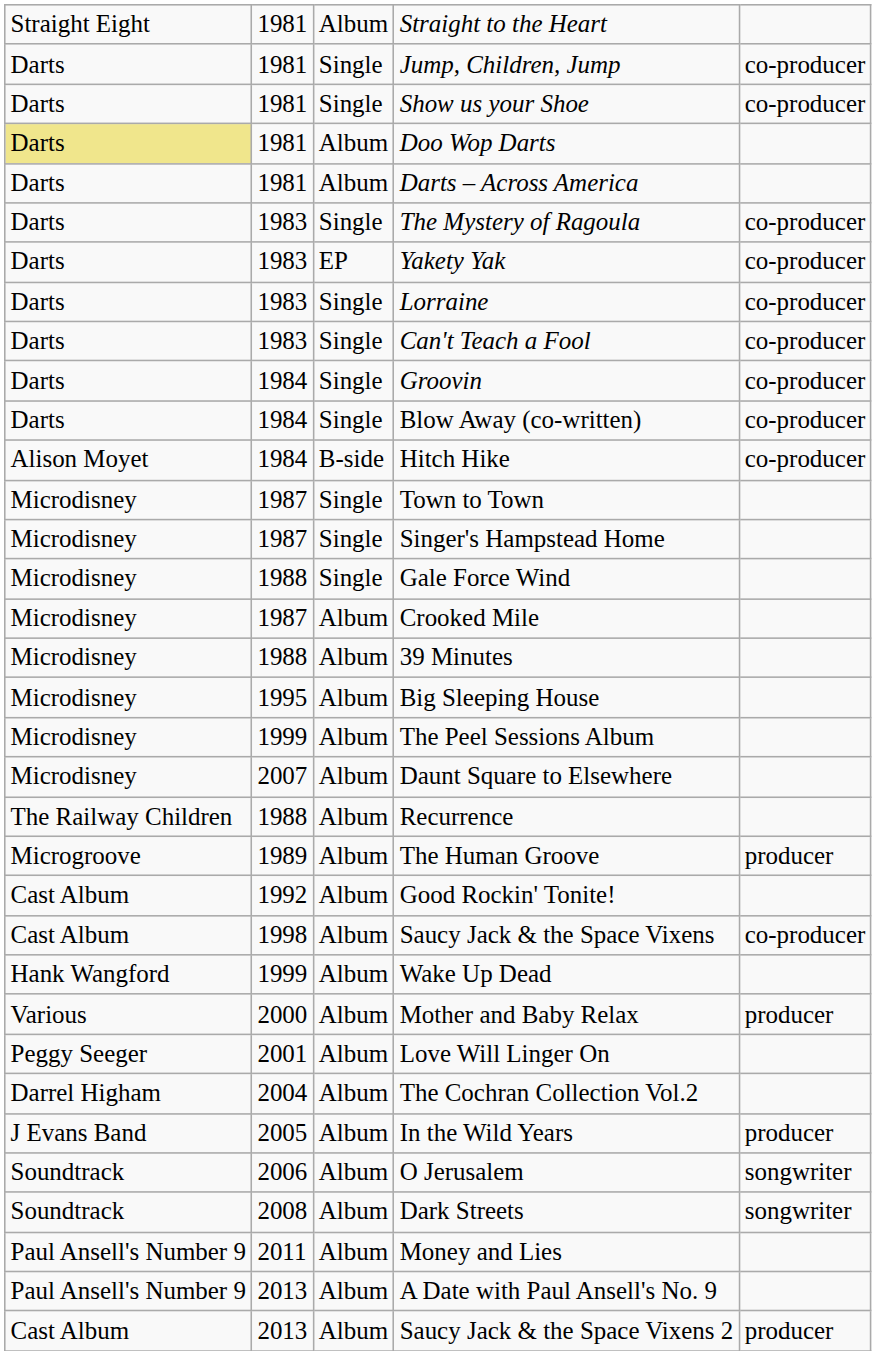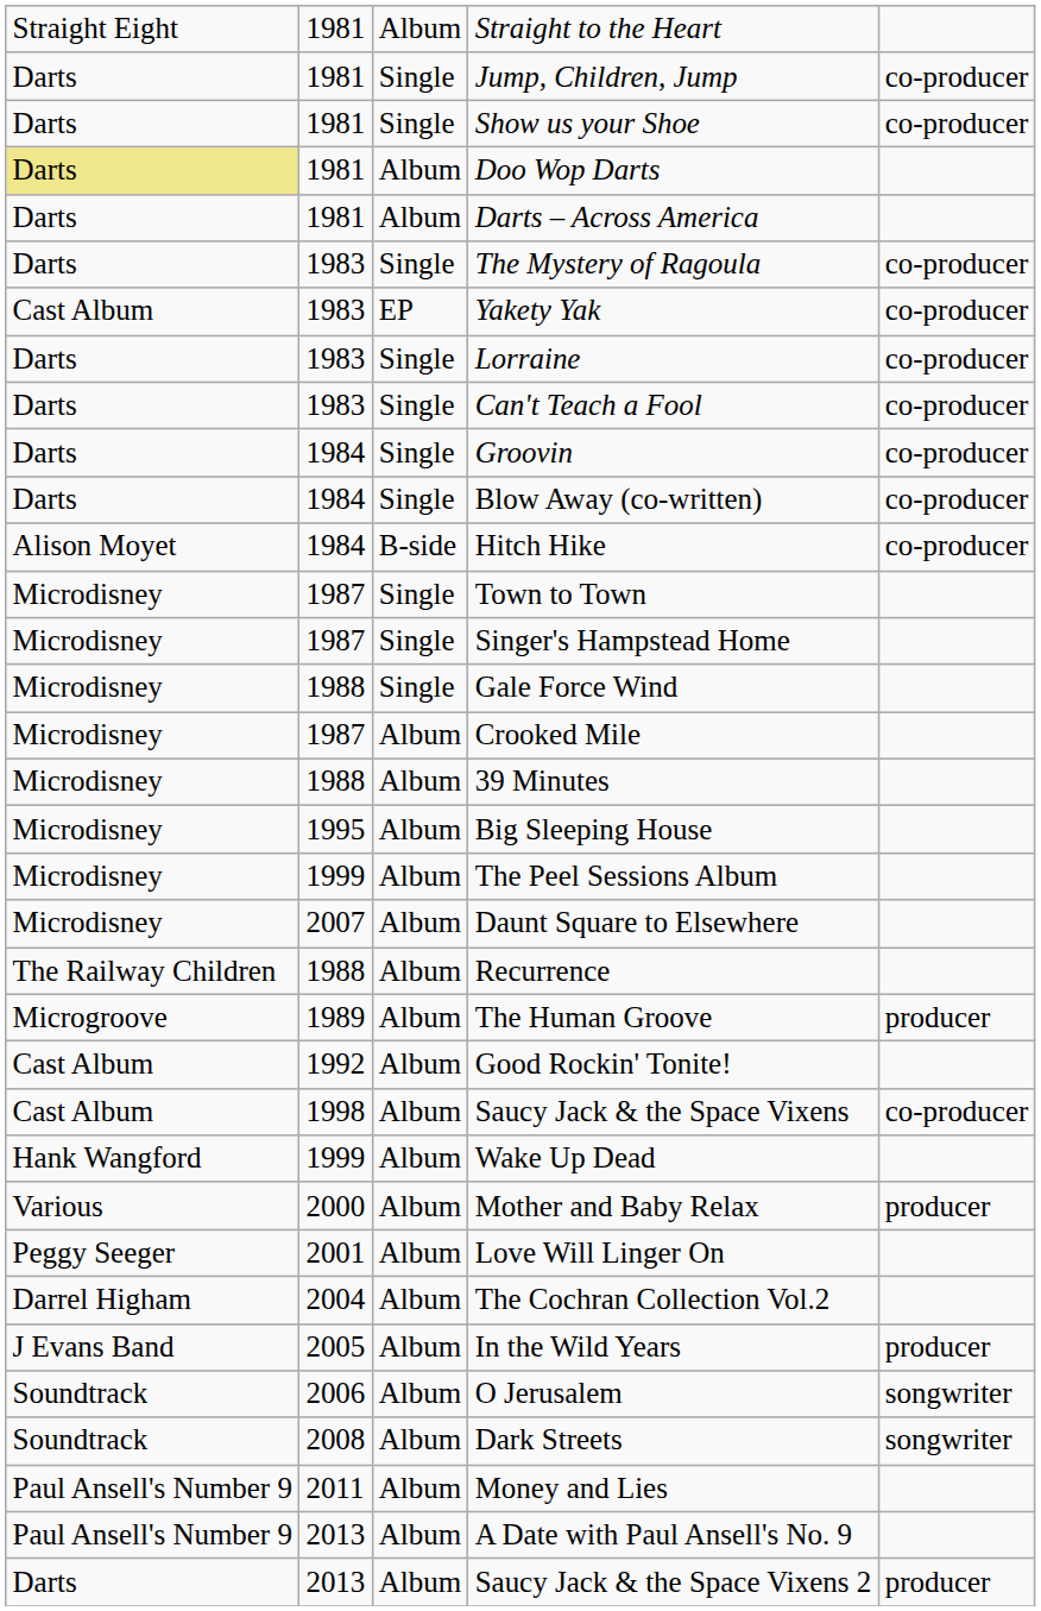Yakety Yak | column 1: Darts -> Cast Album
Saucy Jack & the Space Vixens 2 | column 1: Cast Album -> Darts
